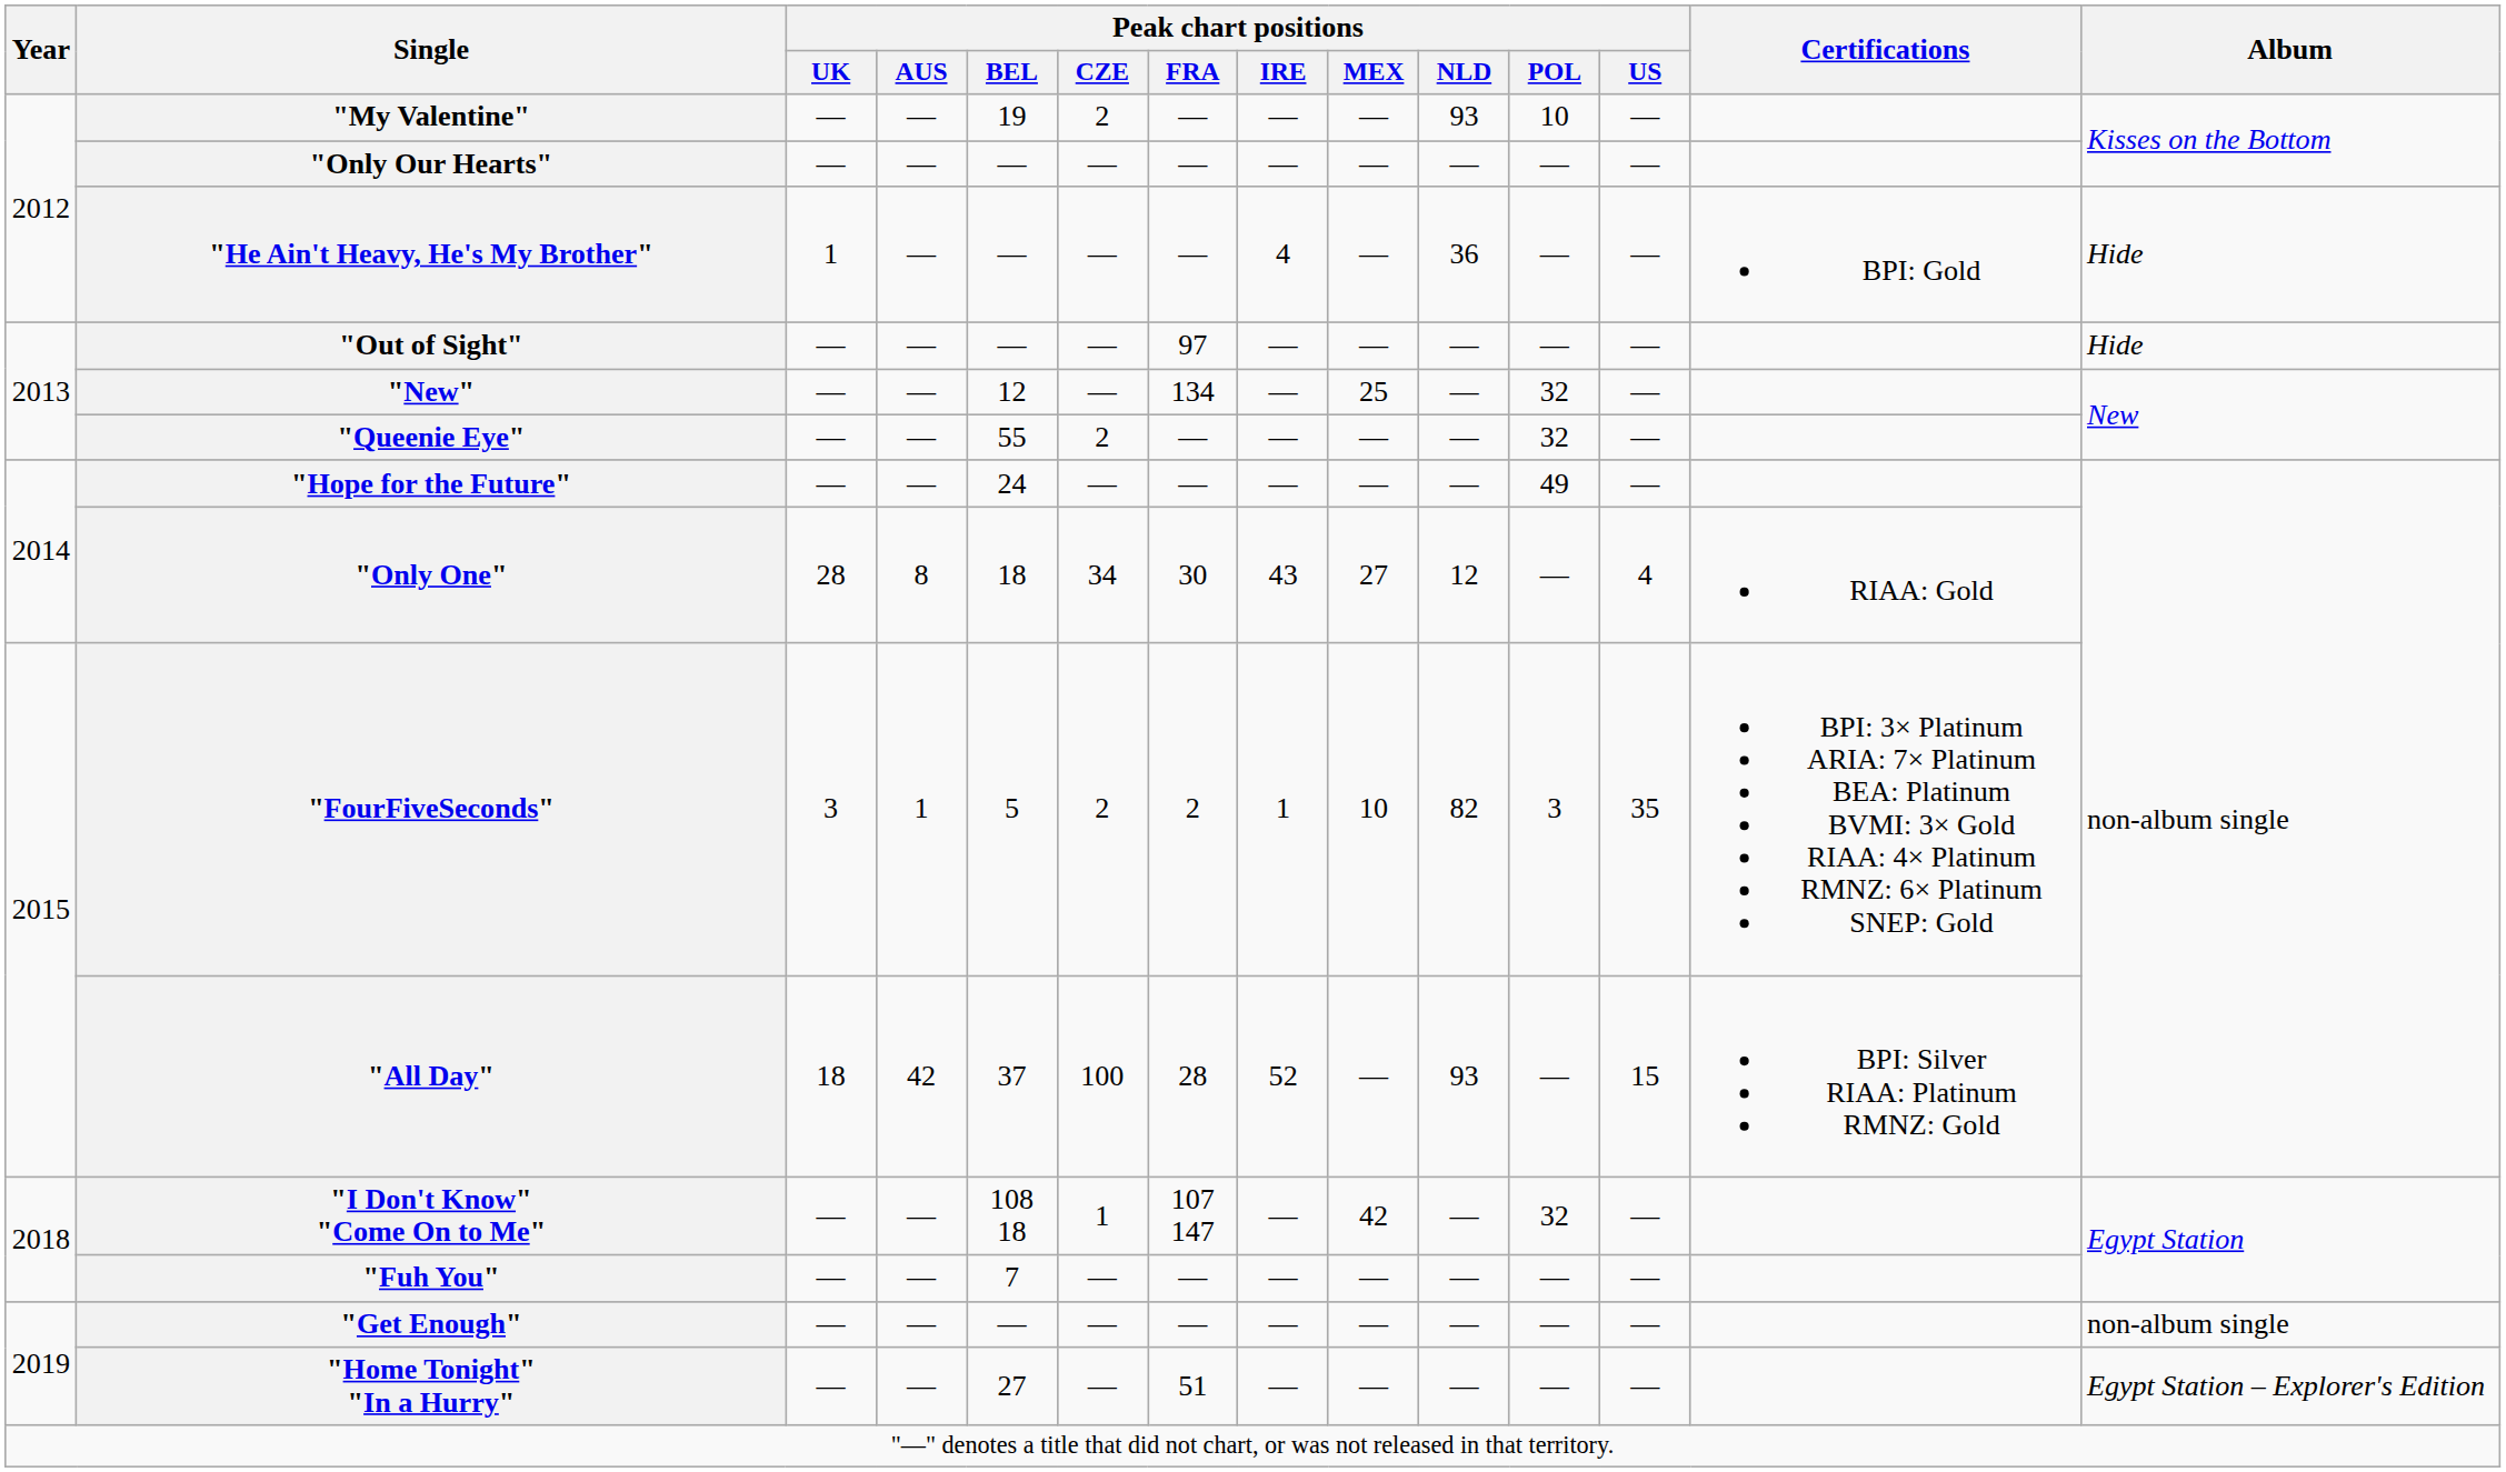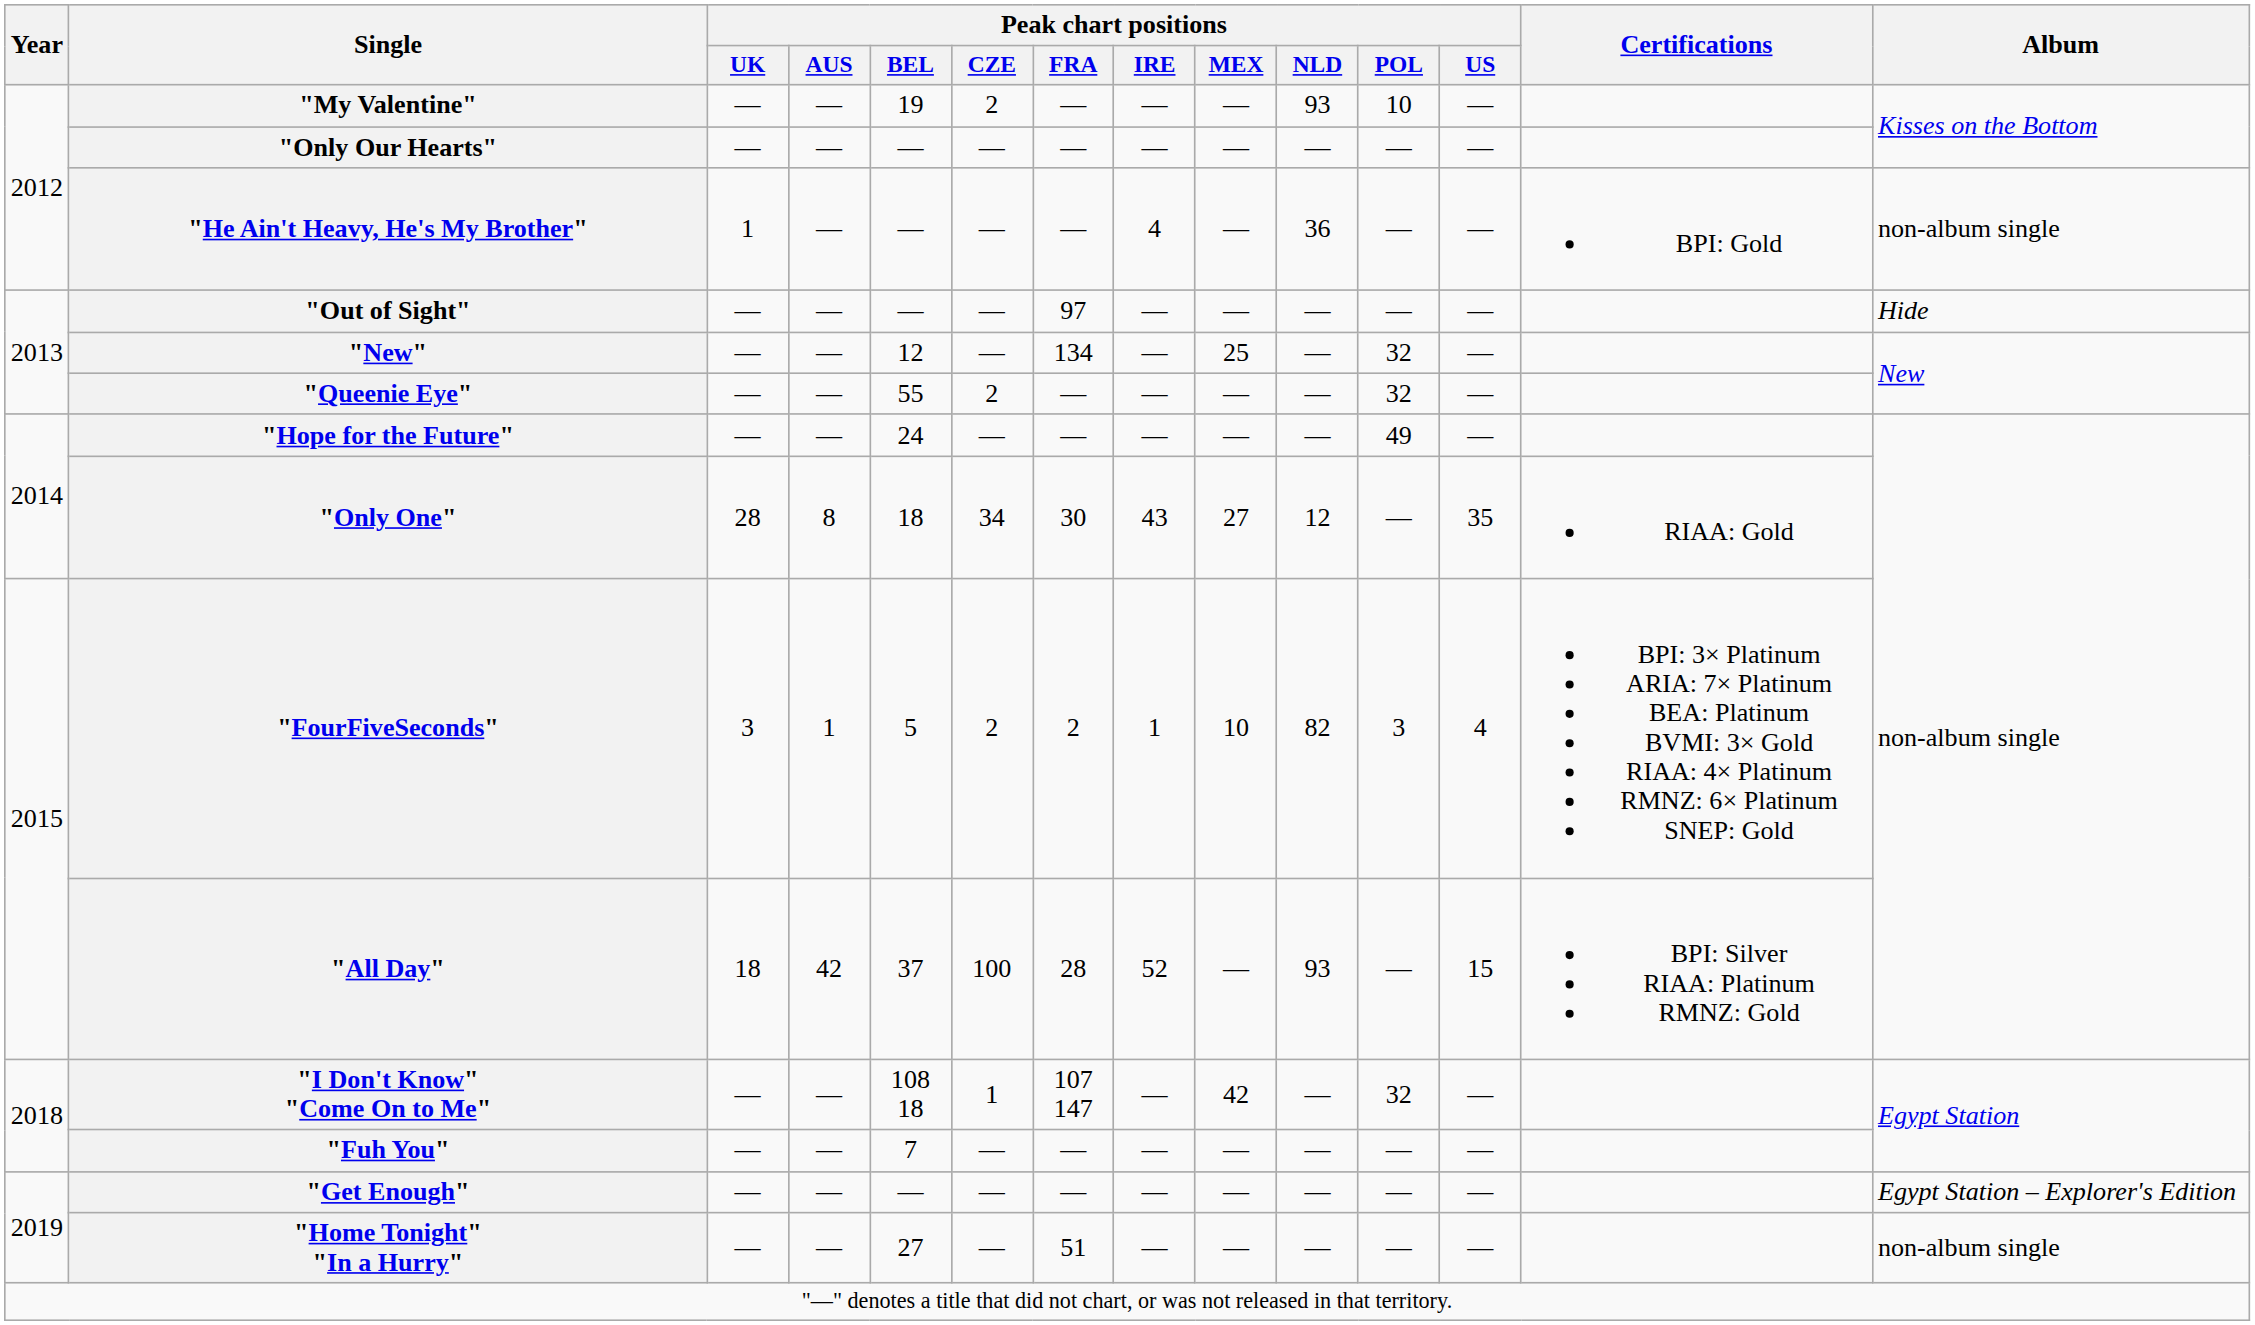"He Ain't Heavy, He's My Brother" | Album: Hide -> non-album single
"Only One" | Peak chart positions / US: 4 -> 35
"FourFiveSeconds" | Peak chart positions / US: 35 -> 4
"Get Enough" | Album: non-album single -> Egypt Station – Explorer's Edition
"Home Tonight" "In a Hurry" | Album: Egypt Station – Explorer's Edition -> non-album single
